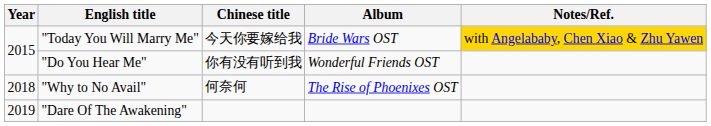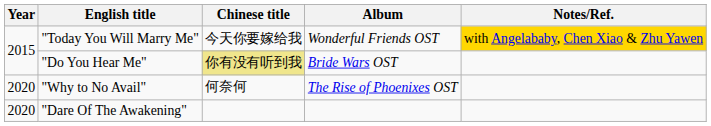"Today You Will Marry Me" | Album: Bride Wars OST -> Wonderful Friends OST
"Do You Hear Me" | Chinese title: no background -> khaki background
"Do You Hear Me" | Album: Wonderful Friends OST -> Bride Wars OST
"Why to No Avail" | Year: 2018 -> 2020
"Dare Of The Awakening" | Year: 2019 -> 2020
